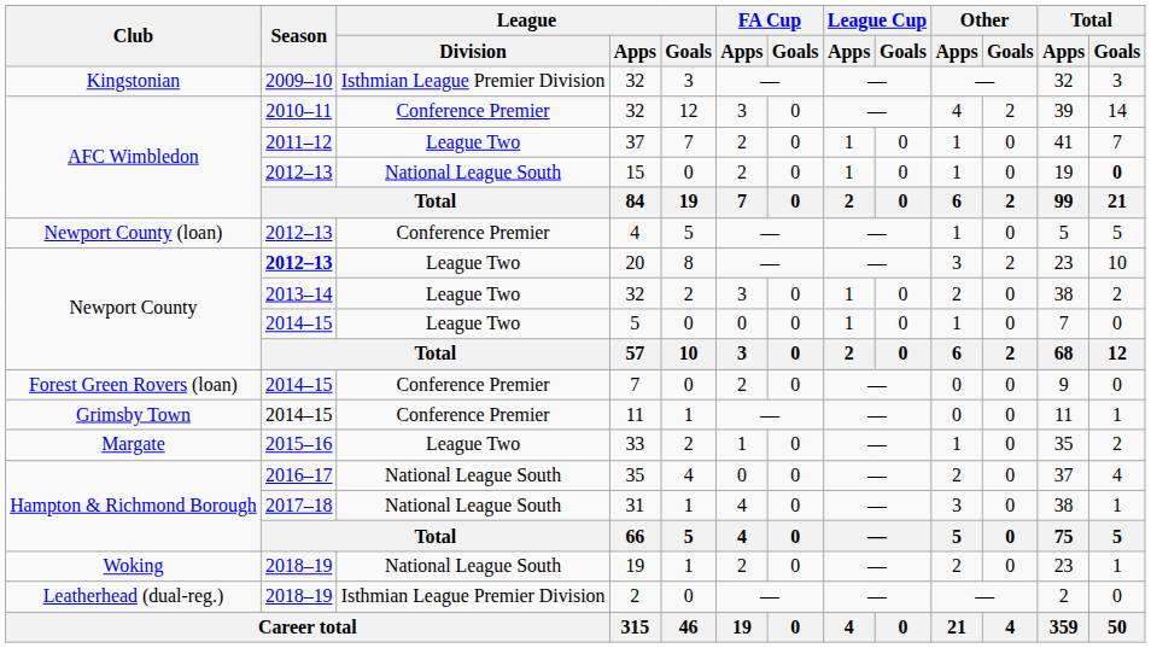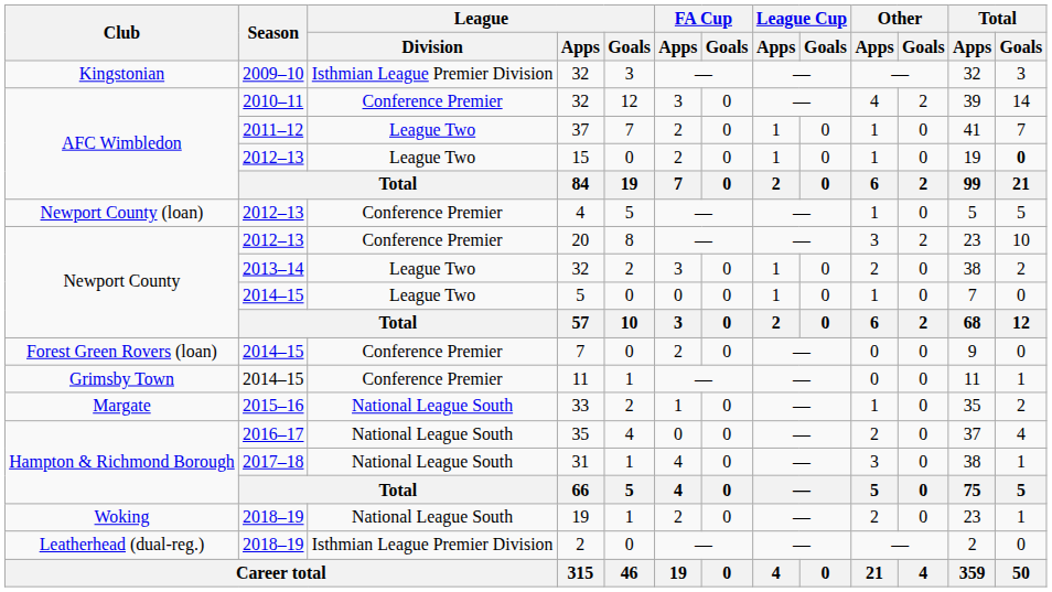15 | League / Division: National League South -> League Two
20 | Season: bold -> normal
20 | League / Division: League Two -> Conference Premier
33 | League / Division: League Two -> National League South
